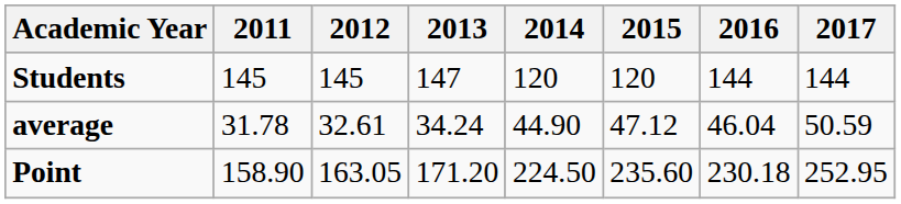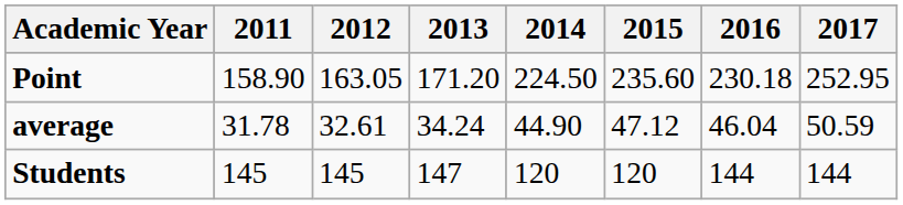rows swapped: Point <-> Students
